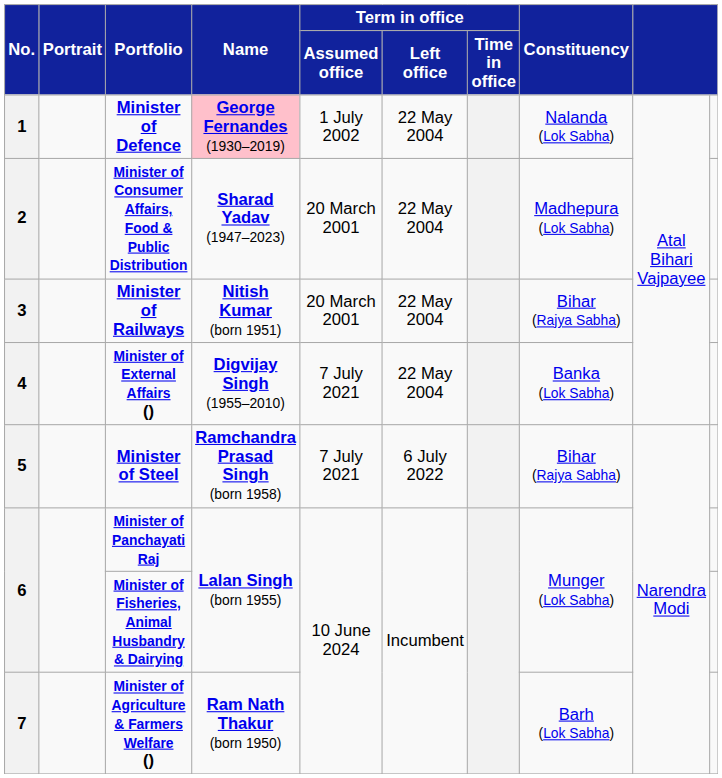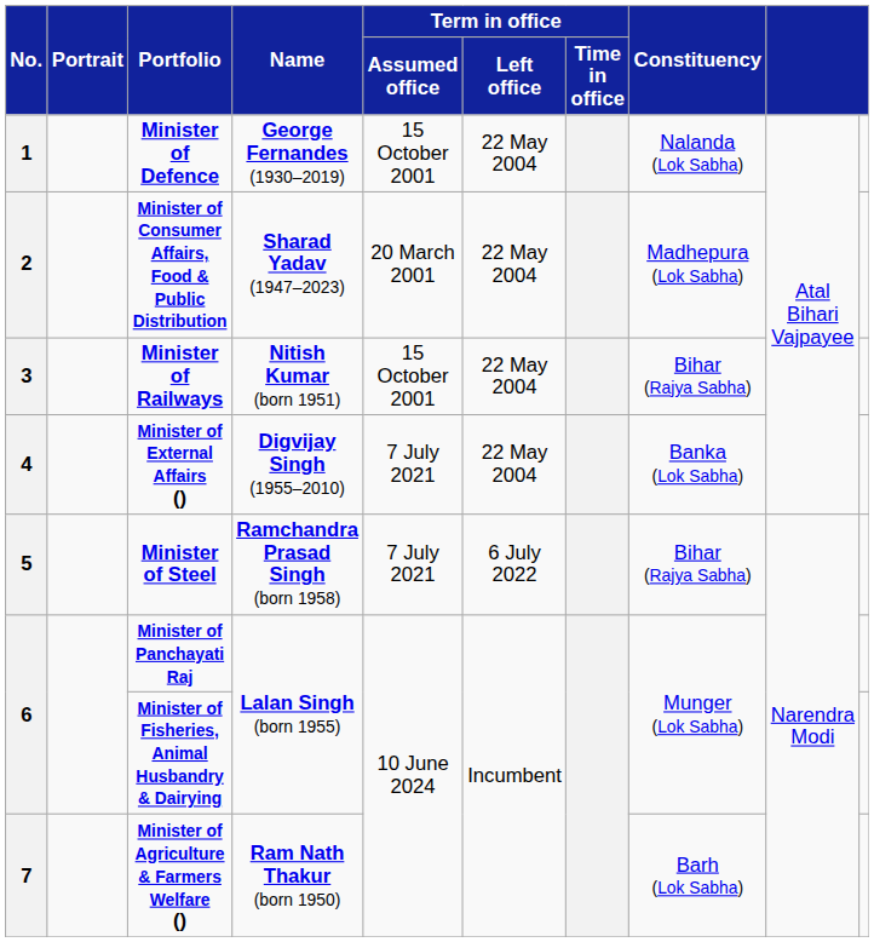Minister of Defence | Name: pink background -> no background
Minister of Defence | Term in office / Assumed office: 1 July 2002 -> 15 October 2001
Minister of Railways | Term in office / Assumed office: 20 March 2001 -> 15 October 2001
